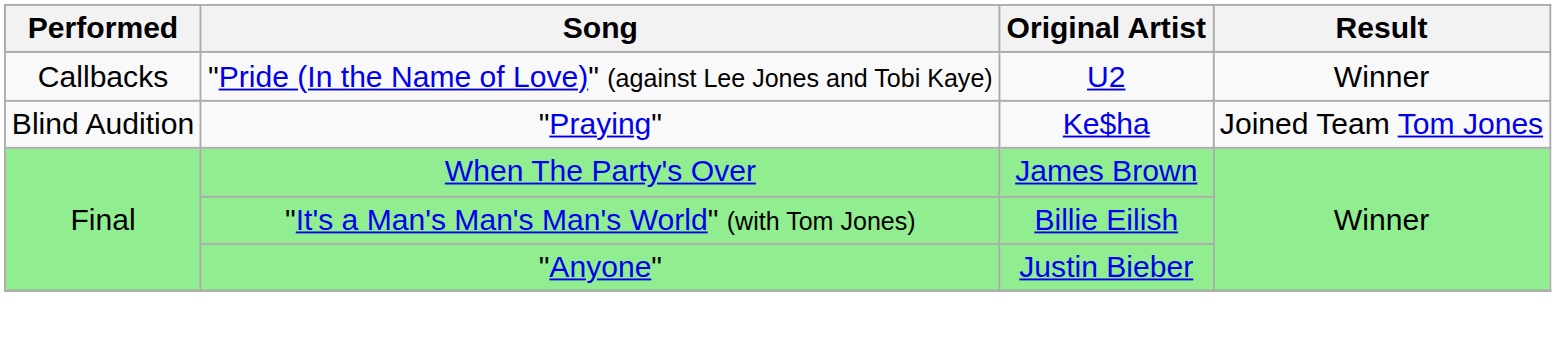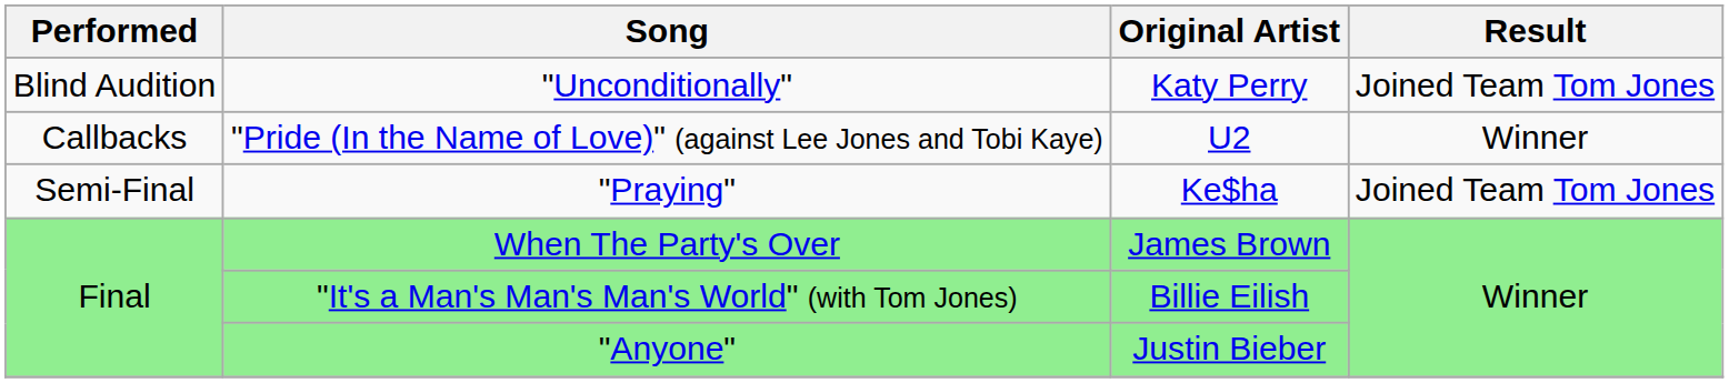+ row: Blind Audition | "Unconditionally" | Katy Perry | Joined Team Tom Jones
"Praying" | Performed: Blind Audition -> Semi-Final
